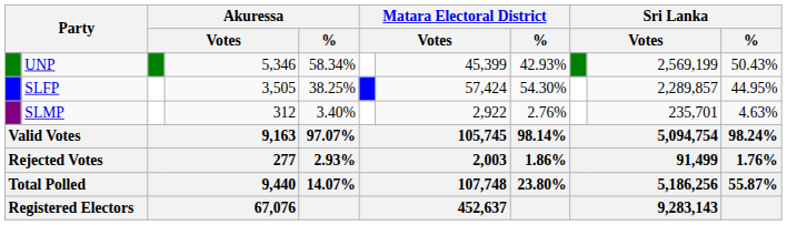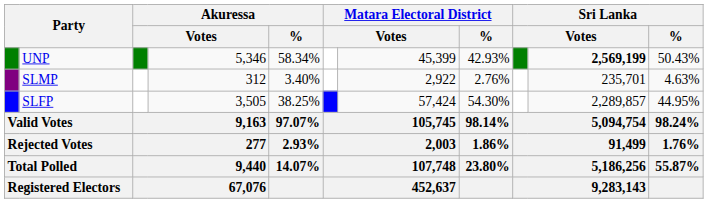UNP | column 10: normal -> bold
rows swapped: SLFP <-> SLMP
